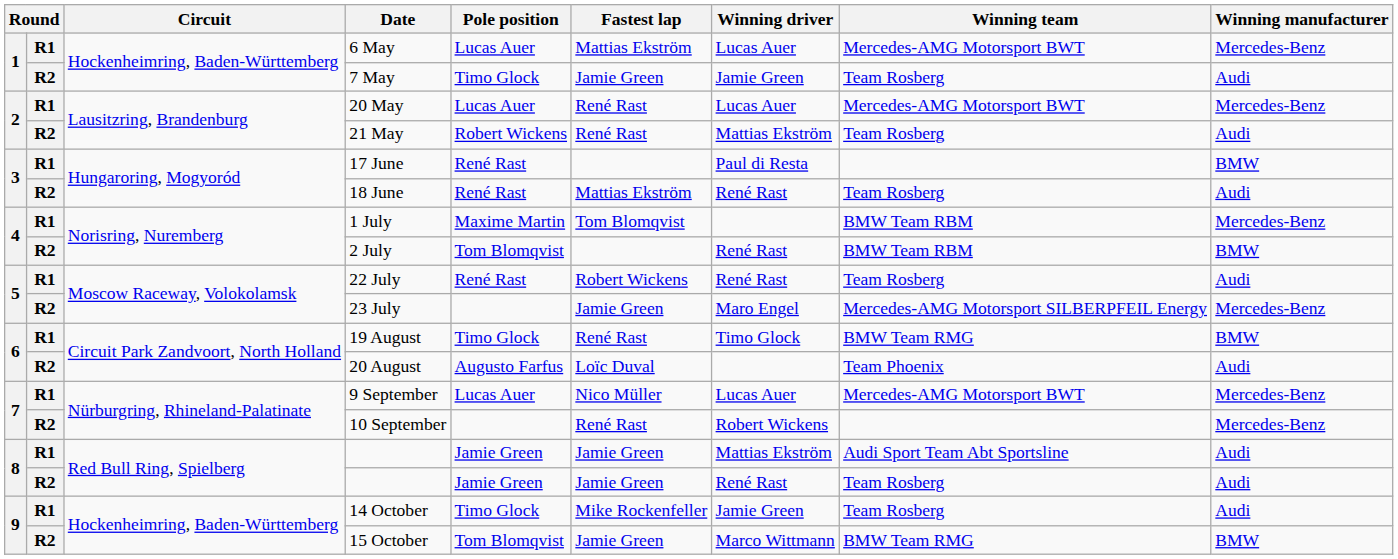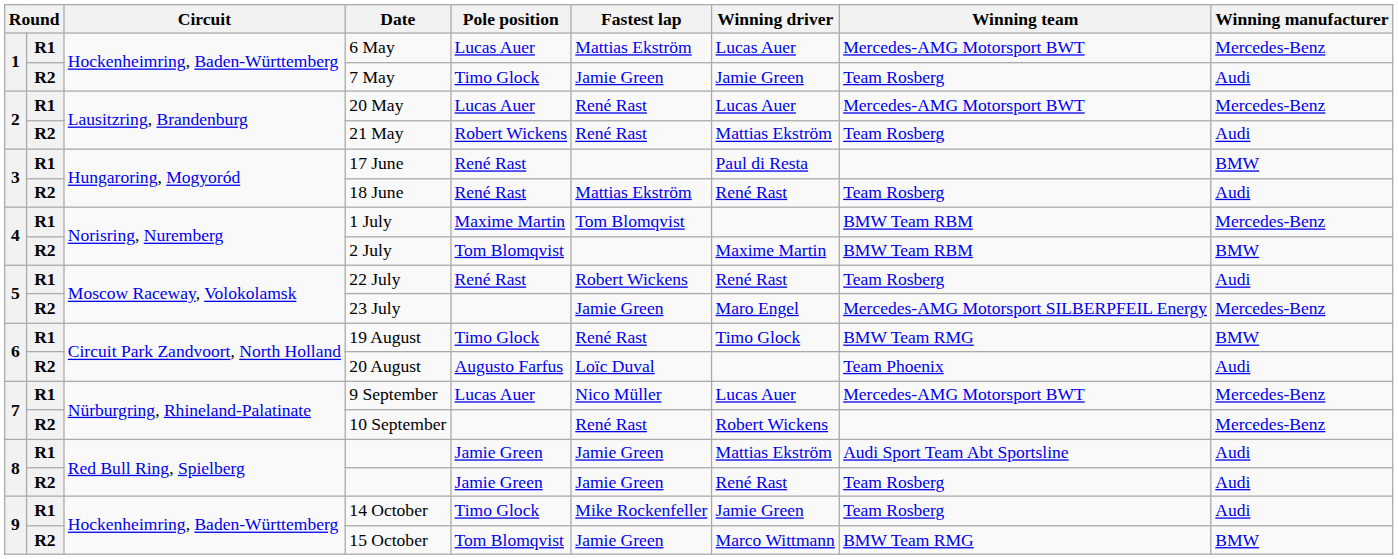2 July | Winning driver: René Rast -> Maxime Martin
